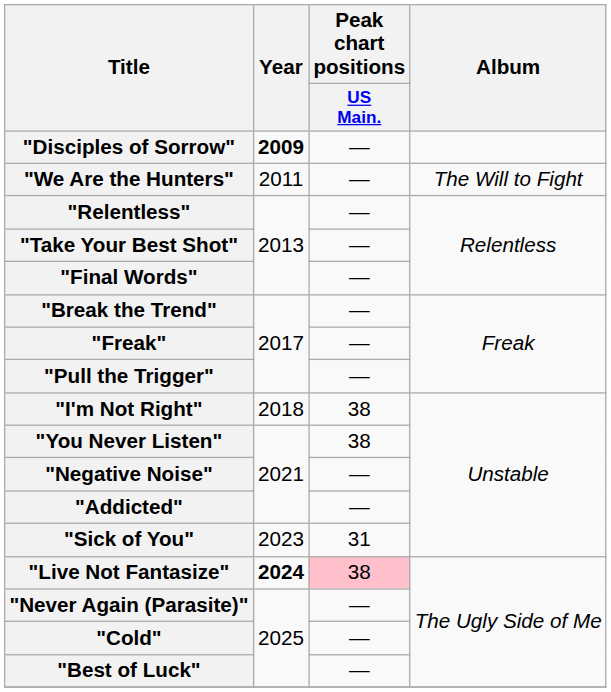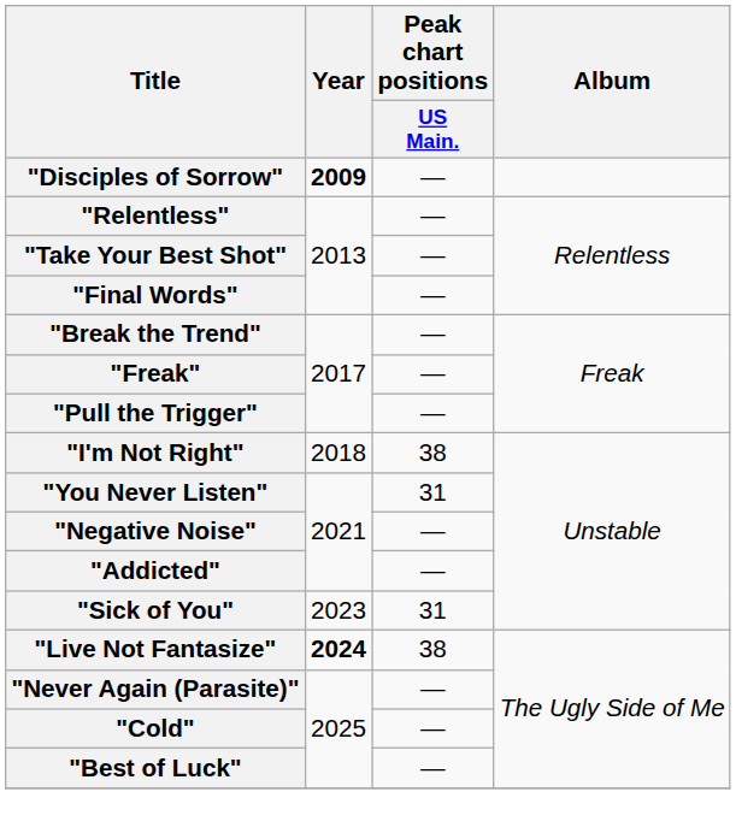- row: "We Are the Hunters" | 2011 | — | The Will to Fight
"You Never Listen" | Peak chart positions / US Main.: 38 -> 31
"Live Not Fantasize" | Peak chart positions / US Main.: pink background -> no background
